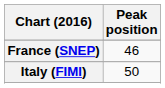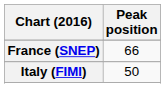France (SNEP) | Peak position: 46 -> 66
